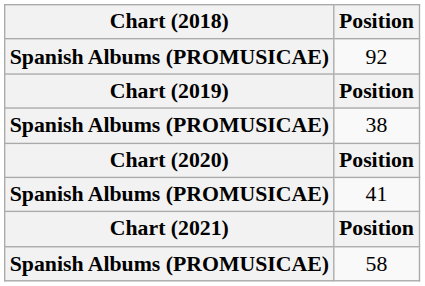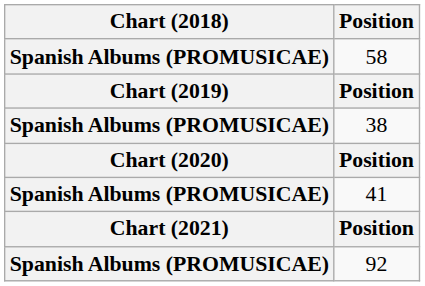rows swapped: 58 <-> 92
